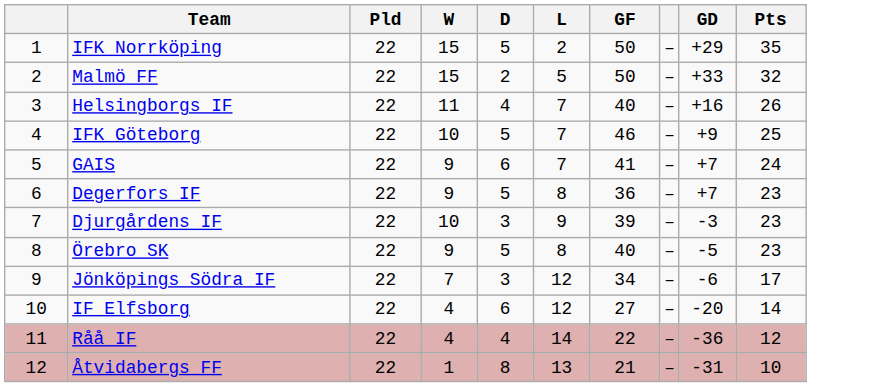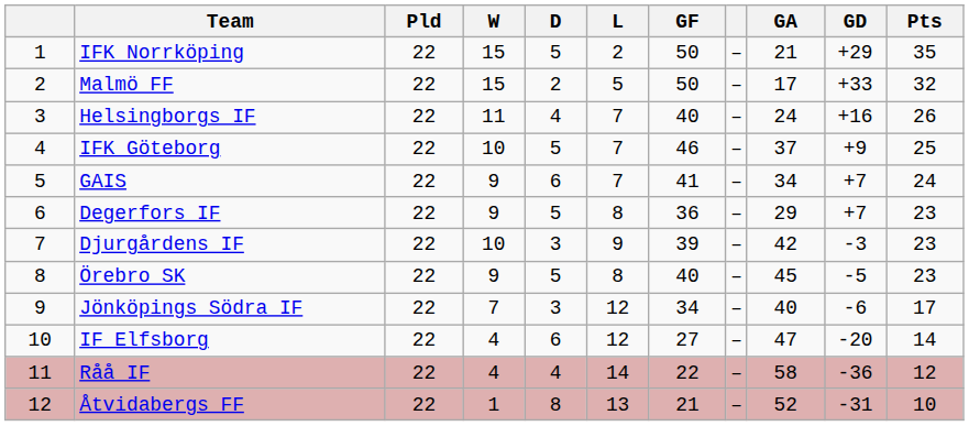+ column: GA | 21 | 17 | 24 | 37 | 34 | 29 | 42 | 45 | 40 | 47 | 58 | 52
